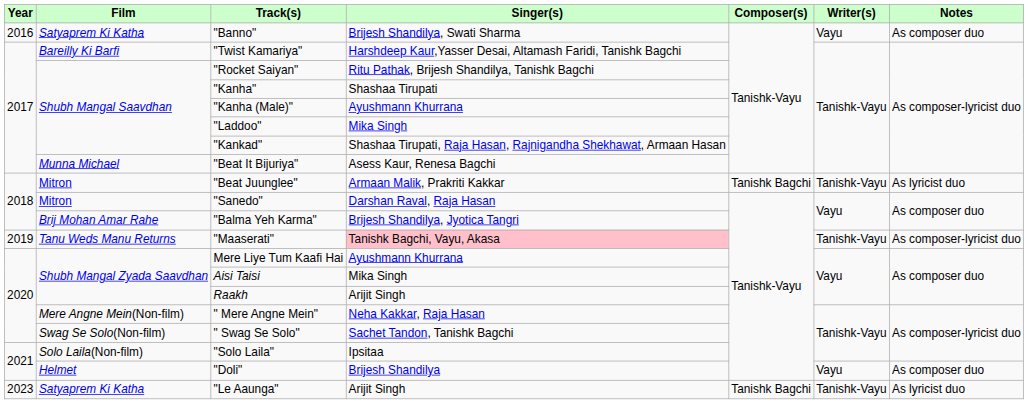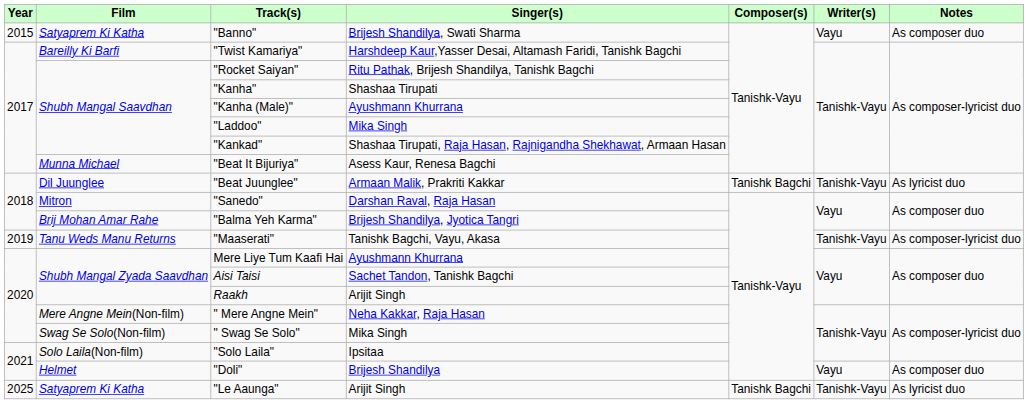"Banno" | Year: 2016 -> 2015
"Beat Juunglee" | Film: Mitron -> Dil Juunglee
"Maaserati" | Singer(s): pink background -> no background
Aisi Taisi | Singer(s): Mika Singh -> Sachet Tandon, Tanishk Bagchi
" Swag Se Solo" | Singer(s): Sachet Tandon, Tanishk Bagchi -> Mika Singh
"Le Aaunga" | Year: 2023 -> 2025
